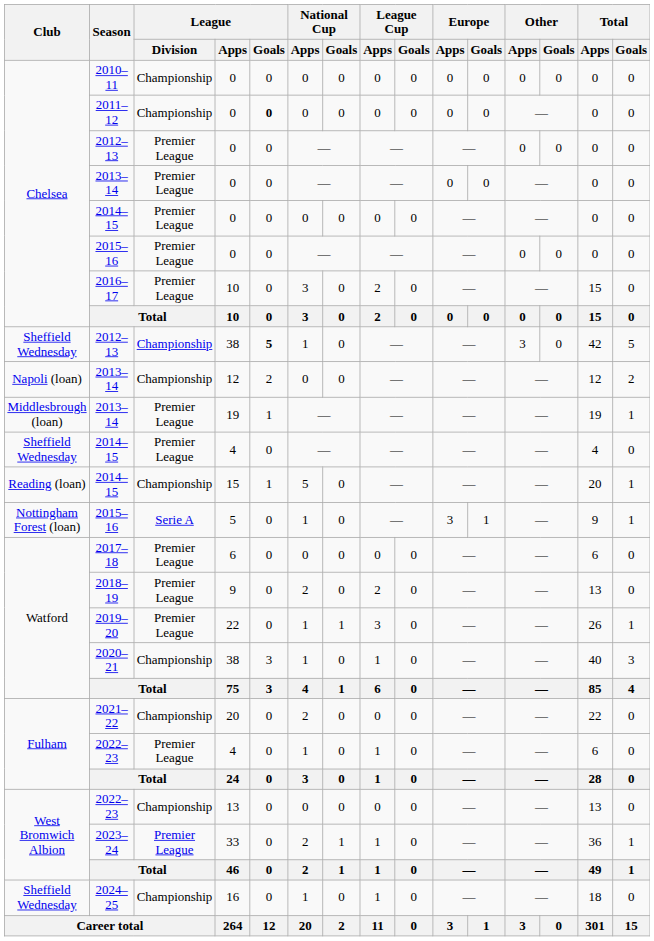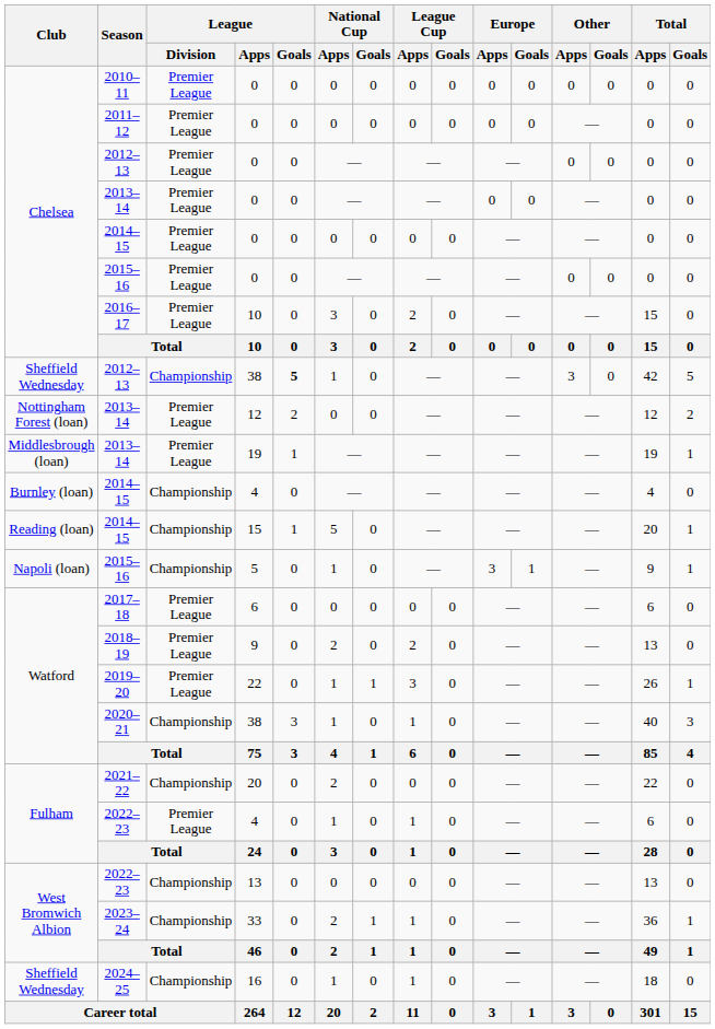2010–11 | League / Division: Championship -> Premier League
2011–12 | League / Division: Championship -> Premier League
2011–12 | League / Goals: bold -> normal
2013–14 / 12 | Club: Napoli (loan) -> Nottingham Forest (loan)
2013–14 / 12 | League / Division: Championship -> Premier League
2014–15 / 4 | Club: Sheffield Wednesday -> Burnley (loan)
2014–15 / 4 | League / Division: Premier League -> Championship
2015–16 / 5 | Club: Nottingham Forest (loan) -> Napoli (loan)
2015–16 / 5 | League / Division: Serie A -> Championship
2023–24 | League / Division: Premier League -> Championship
